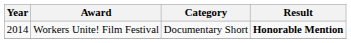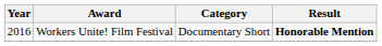Workers Unite! Film Festival | Year: 2014 -> 2016
